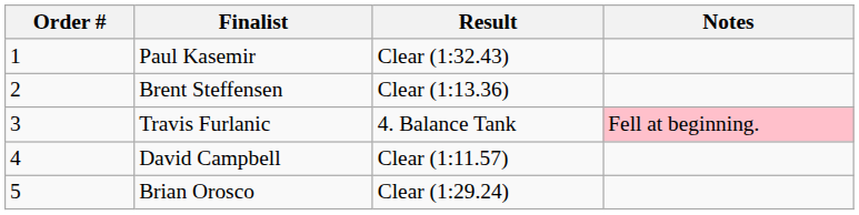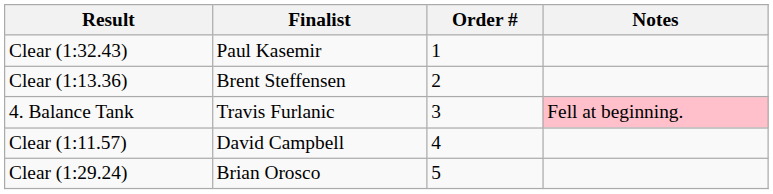columns swapped: Order # <-> Result
